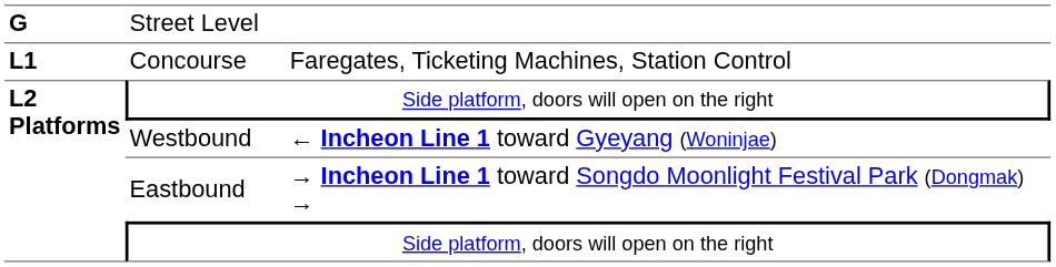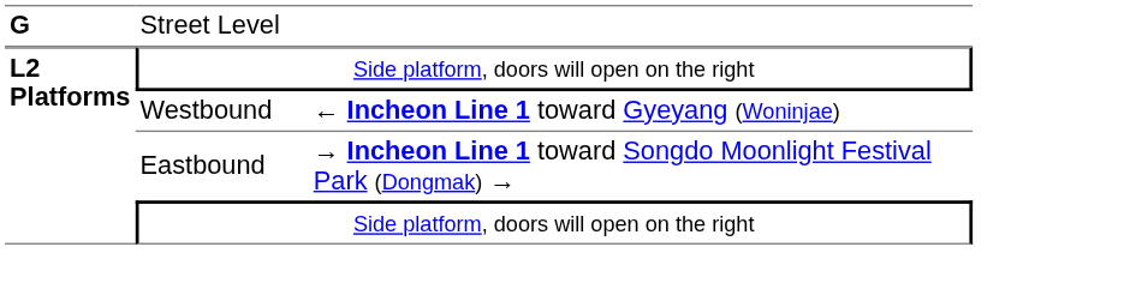- row: L1 | Concourse | Faregates, Ticketing Machines, Station Control
